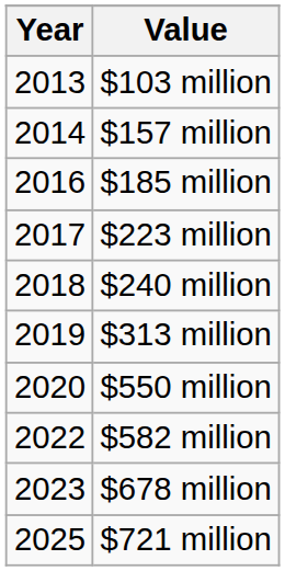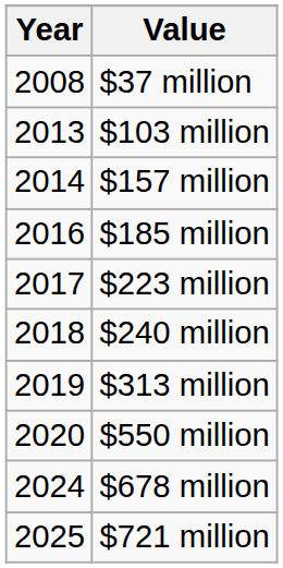+ row: 2008 | $37 million
- row: 2022 | $582 million
$678 million | Year: 2023 -> 2024
